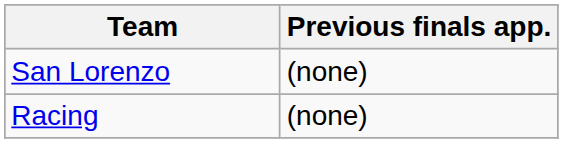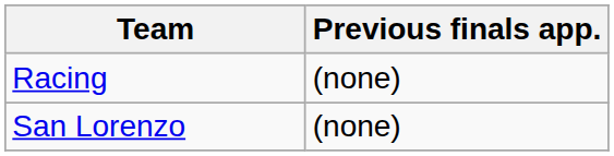rows swapped: Racing <-> San Lorenzo
